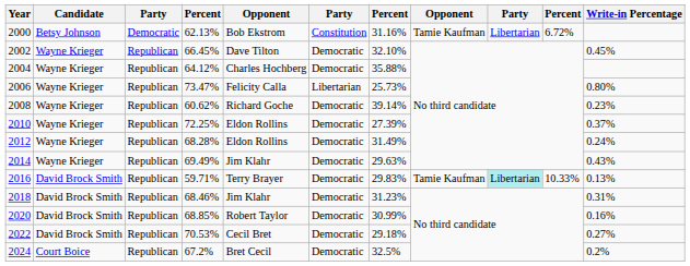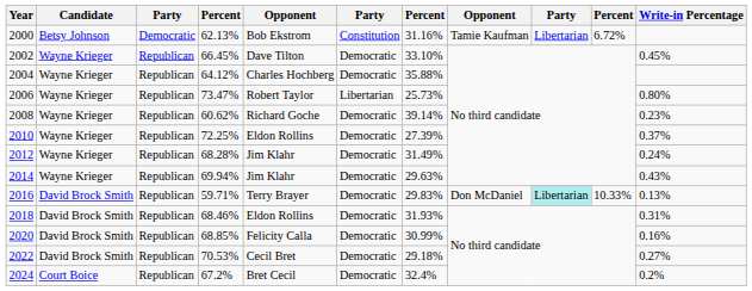2002 | column 7: 32.10% -> 33.10%
2006 | column 5: Felicity Calla -> Robert Taylor
2012 | column 5: Eldon Rollins -> Jim Klahr
2014 | column 4: 69.49% -> 69.94%
2016 | column 8: Tamie Kaufman -> Don McDaniel
2018 | column 5: Jim Klahr -> Eldon Rollins
2018 | column 7: 31.23% -> 31.93%
2020 | column 5: Robert Taylor -> Felicity Calla
2024 | column 7: 32.5% -> 32.4%
